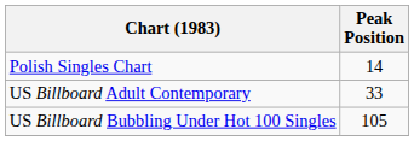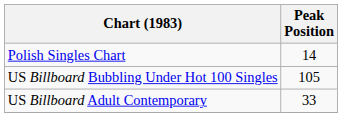rows swapped: US Billboard Bubbling Under Hot 100 Singles <-> US Billboard Adult Contemporary
